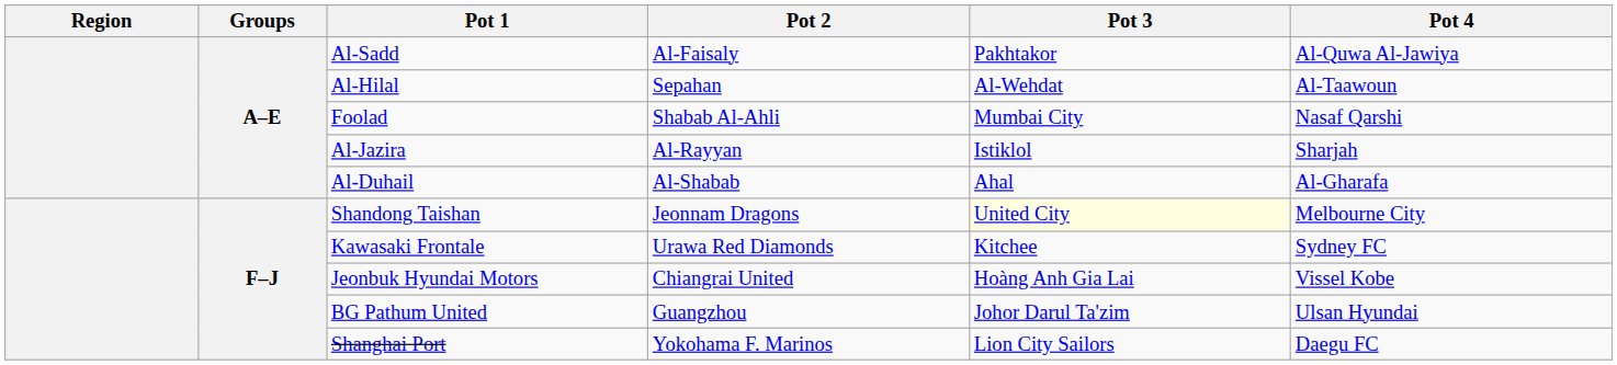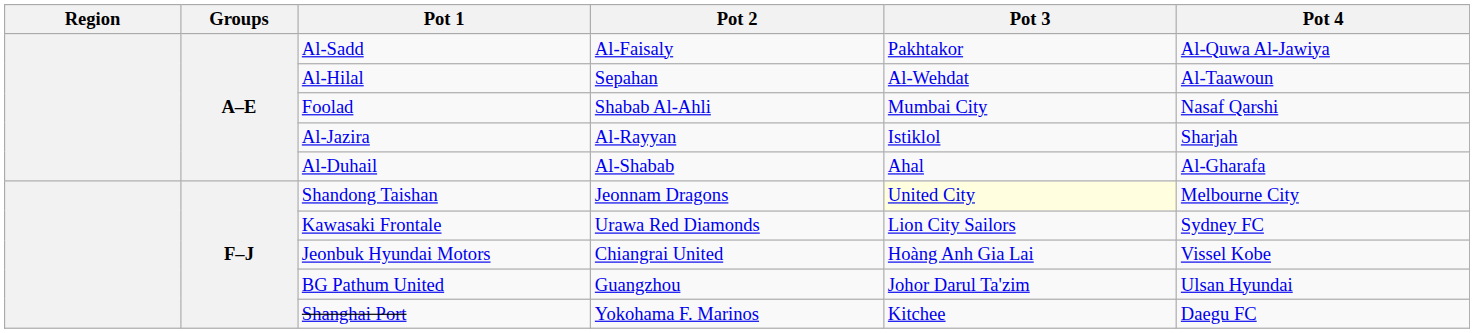Kawasaki Frontale | Pot 3: Kitchee -> Lion City Sailors
Shanghai Port | Pot 3: Lion City Sailors -> Kitchee
